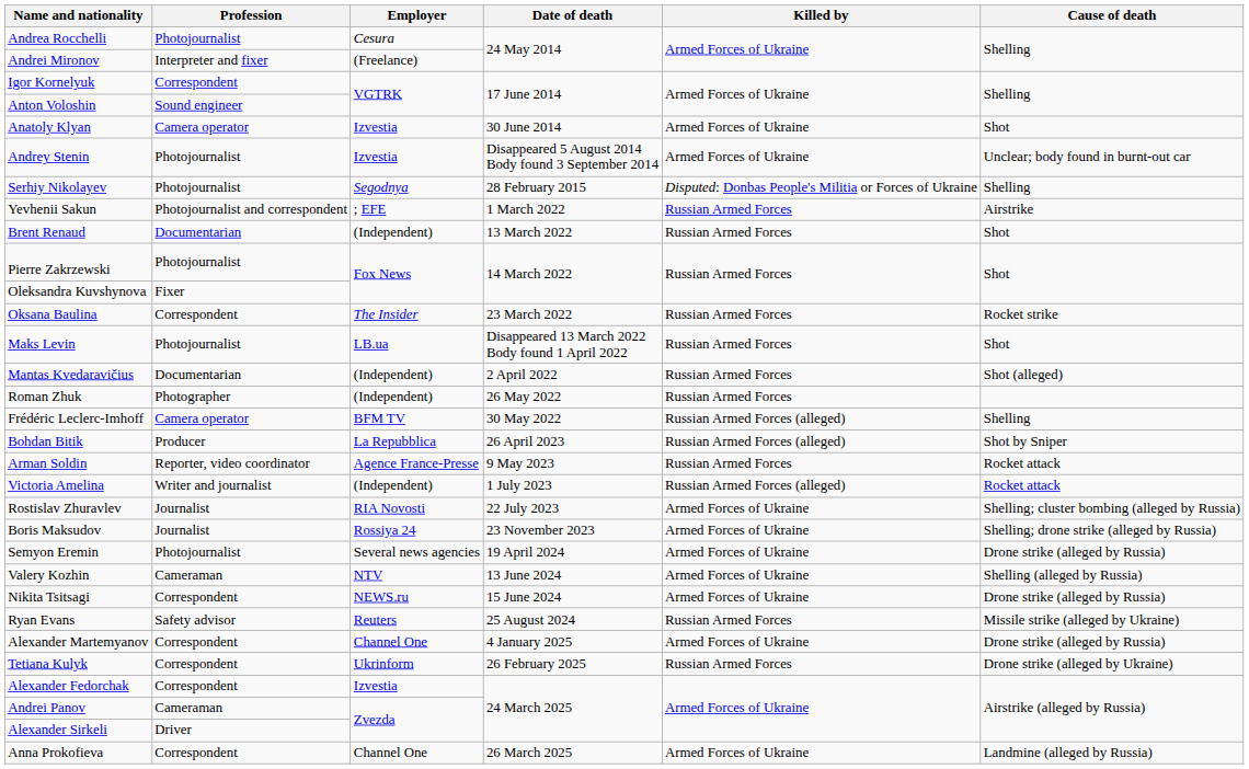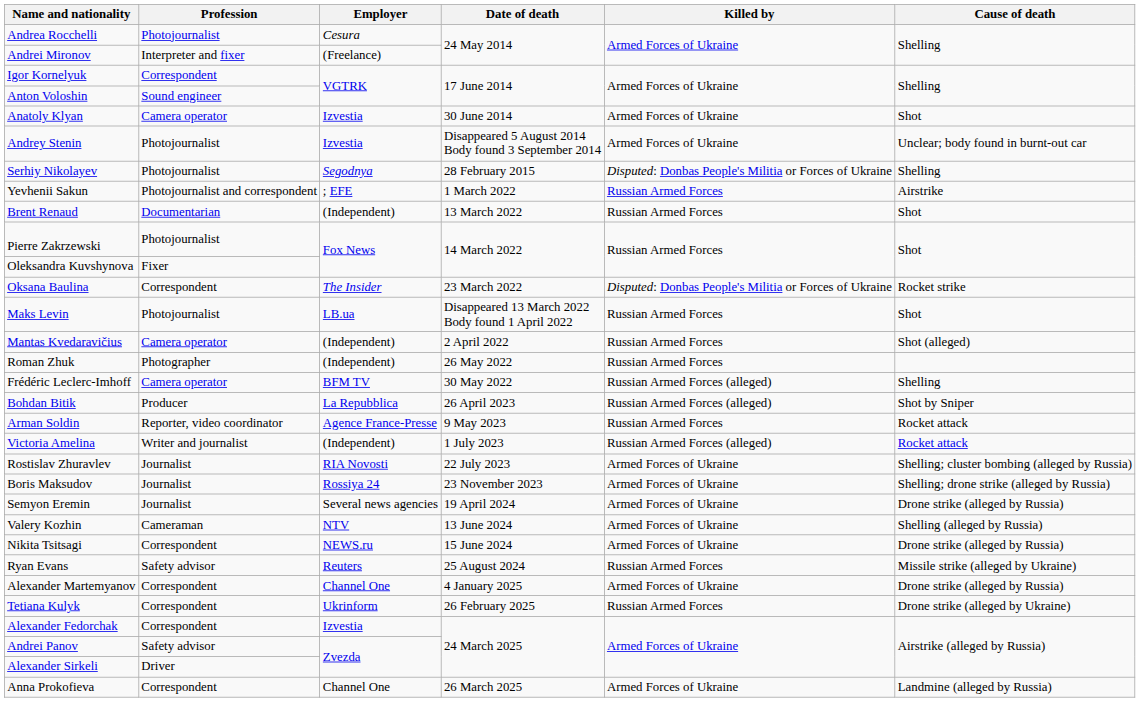Oksana Baulina | Killed by: Russian Armed Forces -> Disputed: Donbas People's Militia or Forces of Ukraine
Mantas Kvedaravičius | Profession: Documentarian -> Camera operator
Semyon Eremin | Profession: Photojournalist -> Journalist
Andrei Panov | Profession: Cameraman -> Safety advisor
